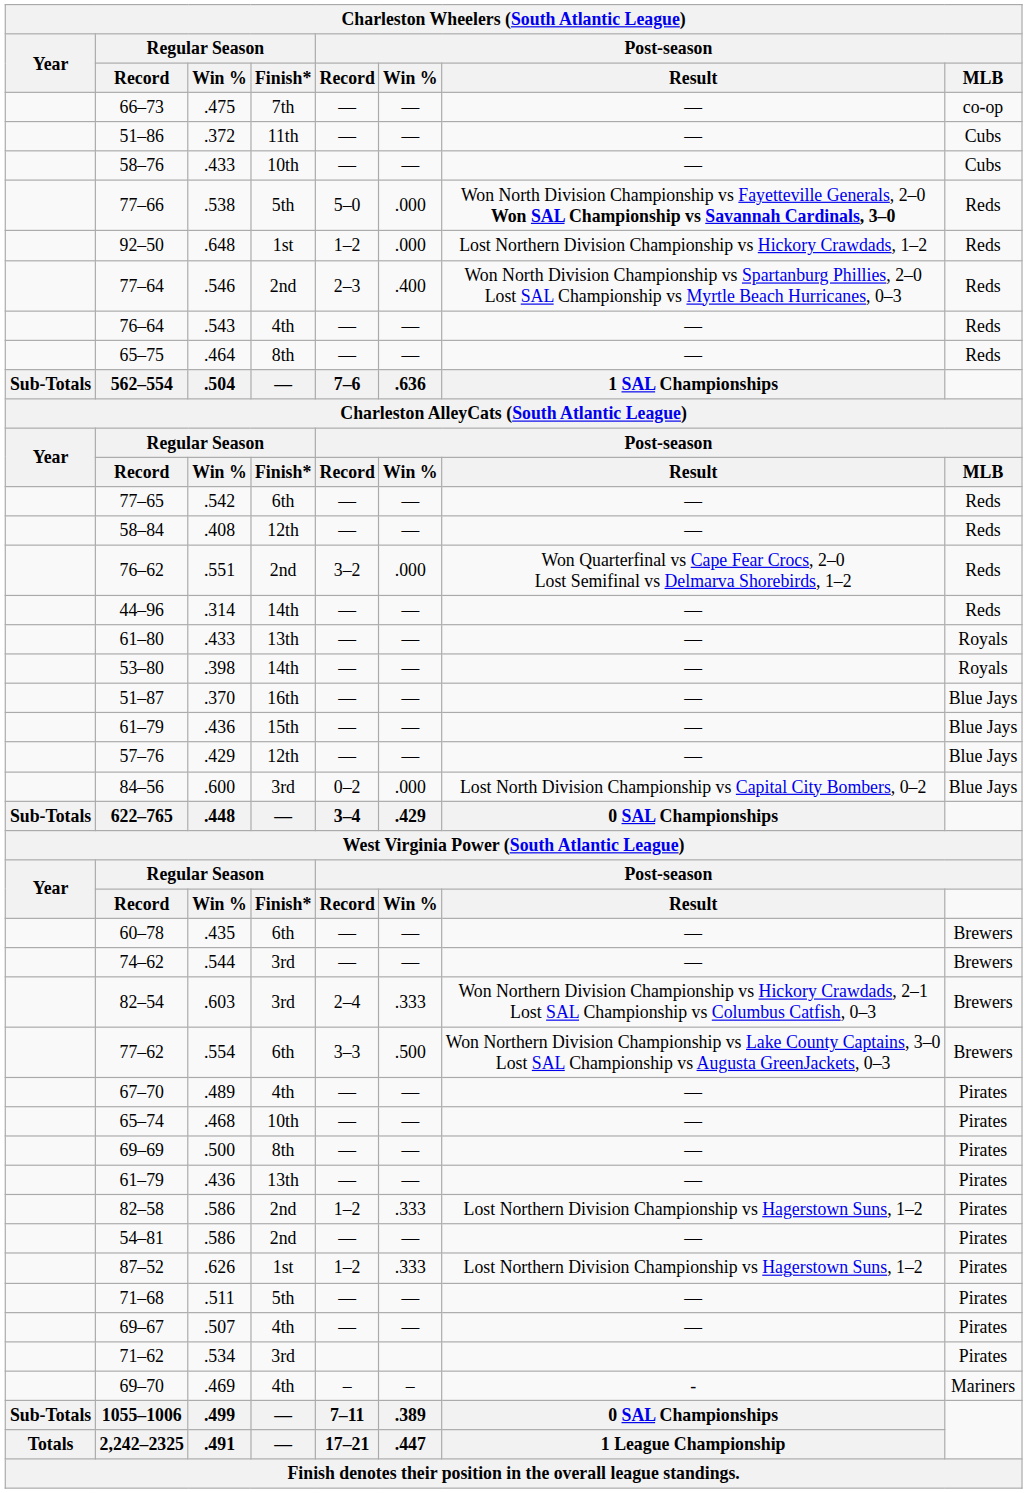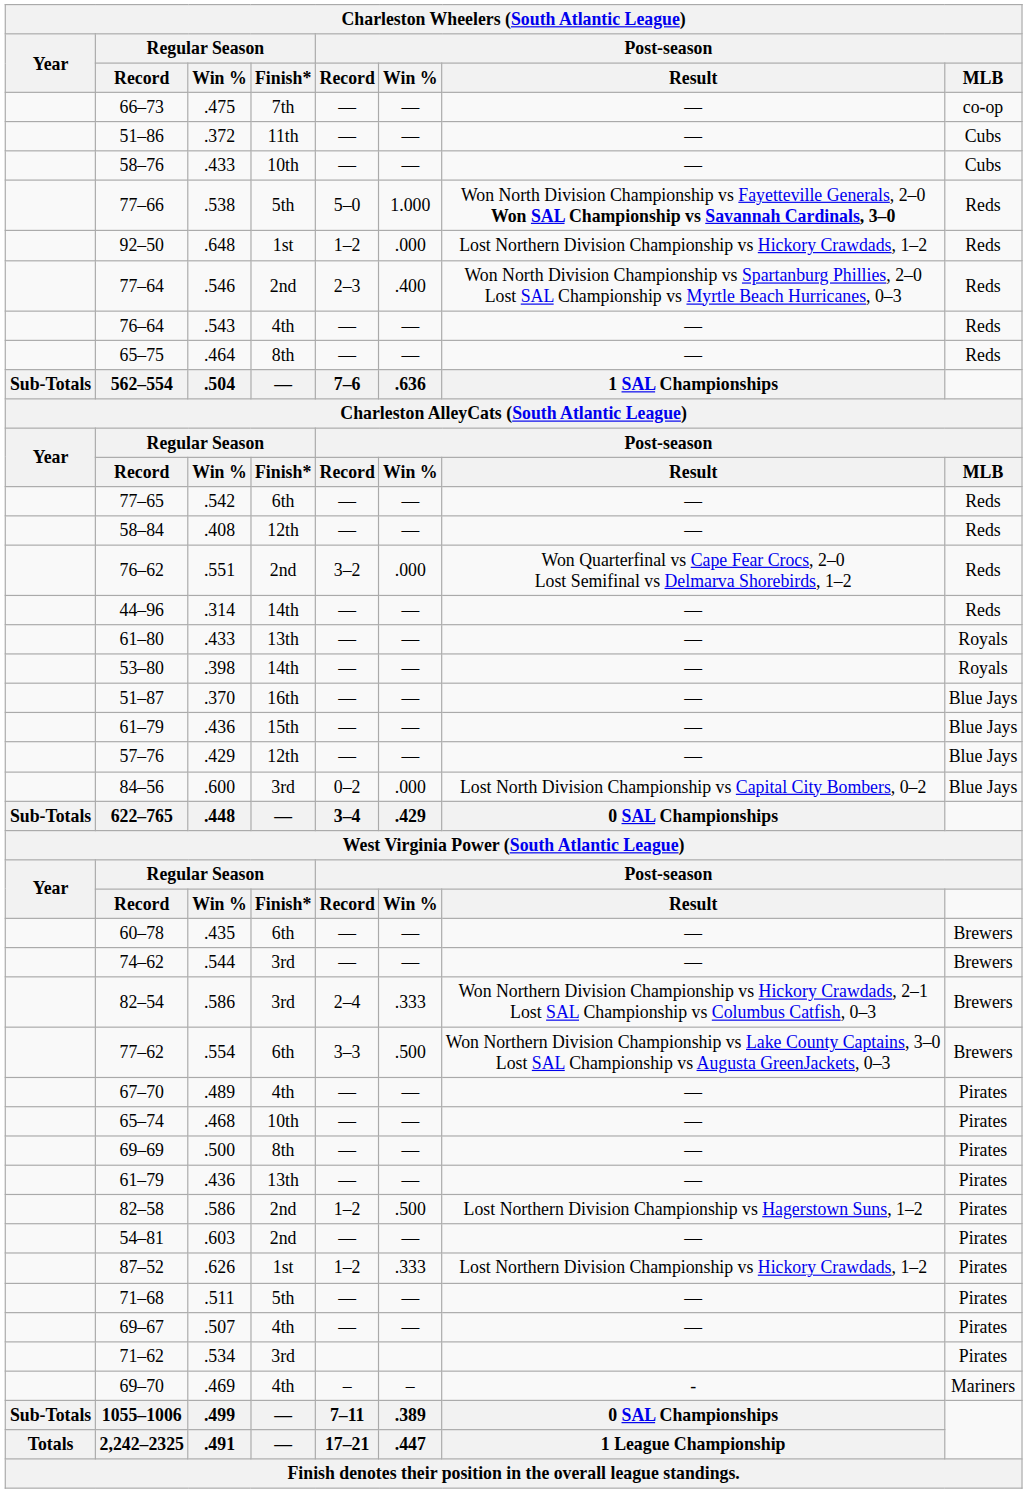77–66 | column 6: .000 -> 1.000
82–54 | column 3: .603 -> .586
82–58 | column 6: .333 -> .500
54–81 | column 3: .586 -> .603
87–52 | column 7: Lost Northern Division Championship vs Hagerstown Suns, 1–2 -> Lost Northern Division Championship vs Hickory Crawdads, 1–2
